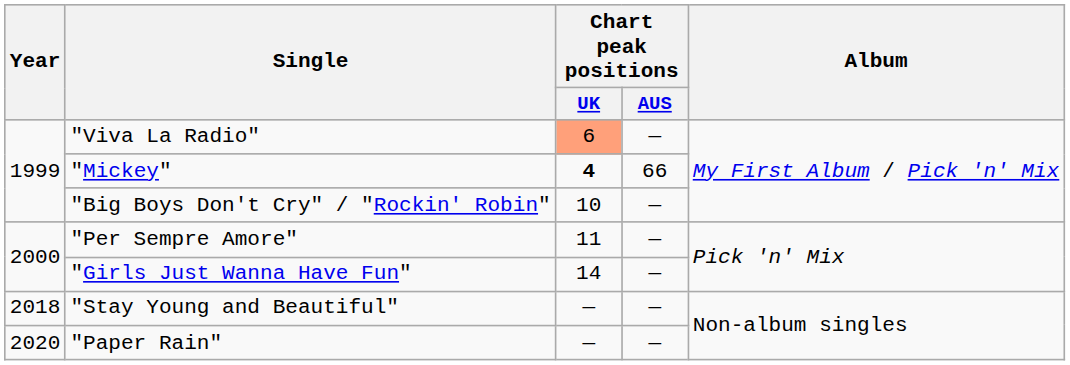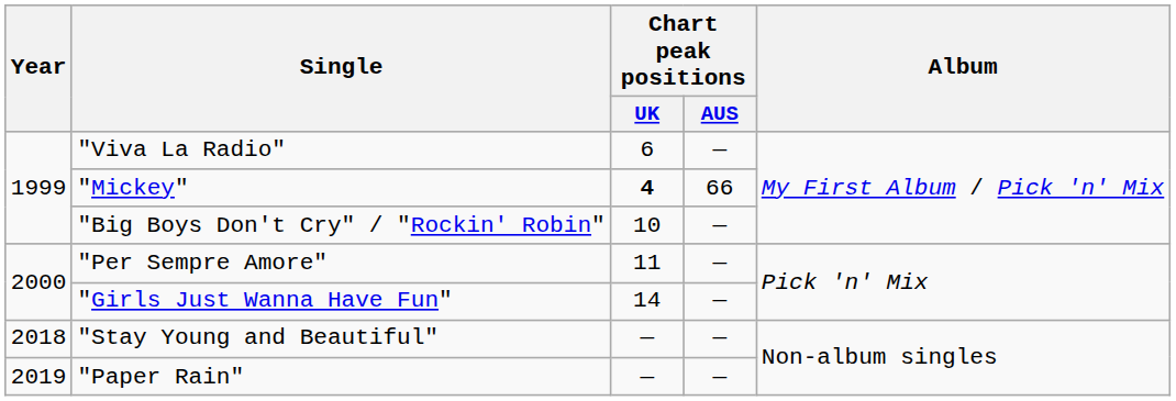"Viva La Radio" | Chart peak positions / UK: lightsalmon background -> no background
"Paper Rain" | Year: 2020 -> 2019
